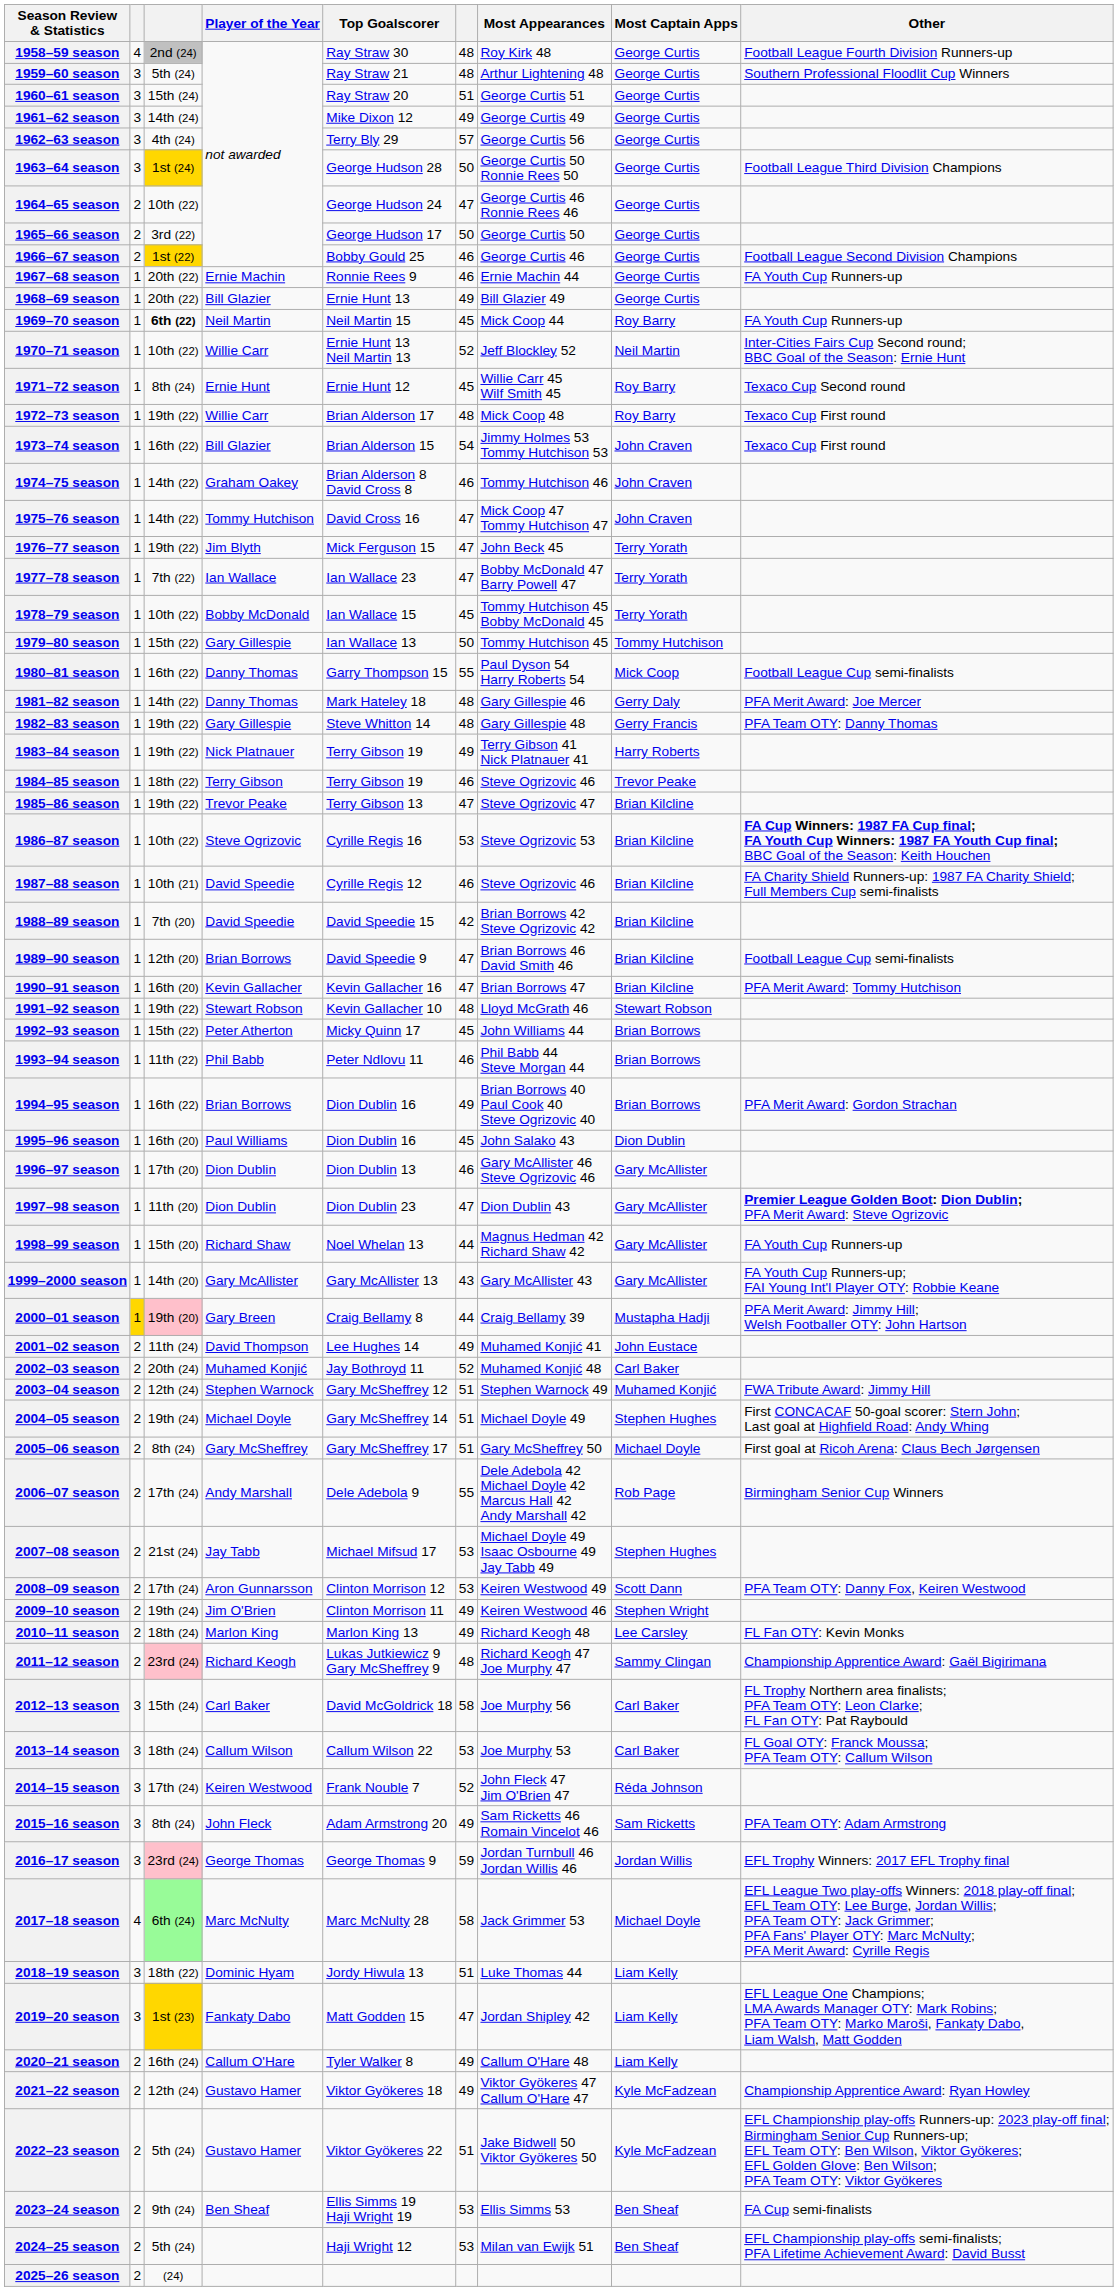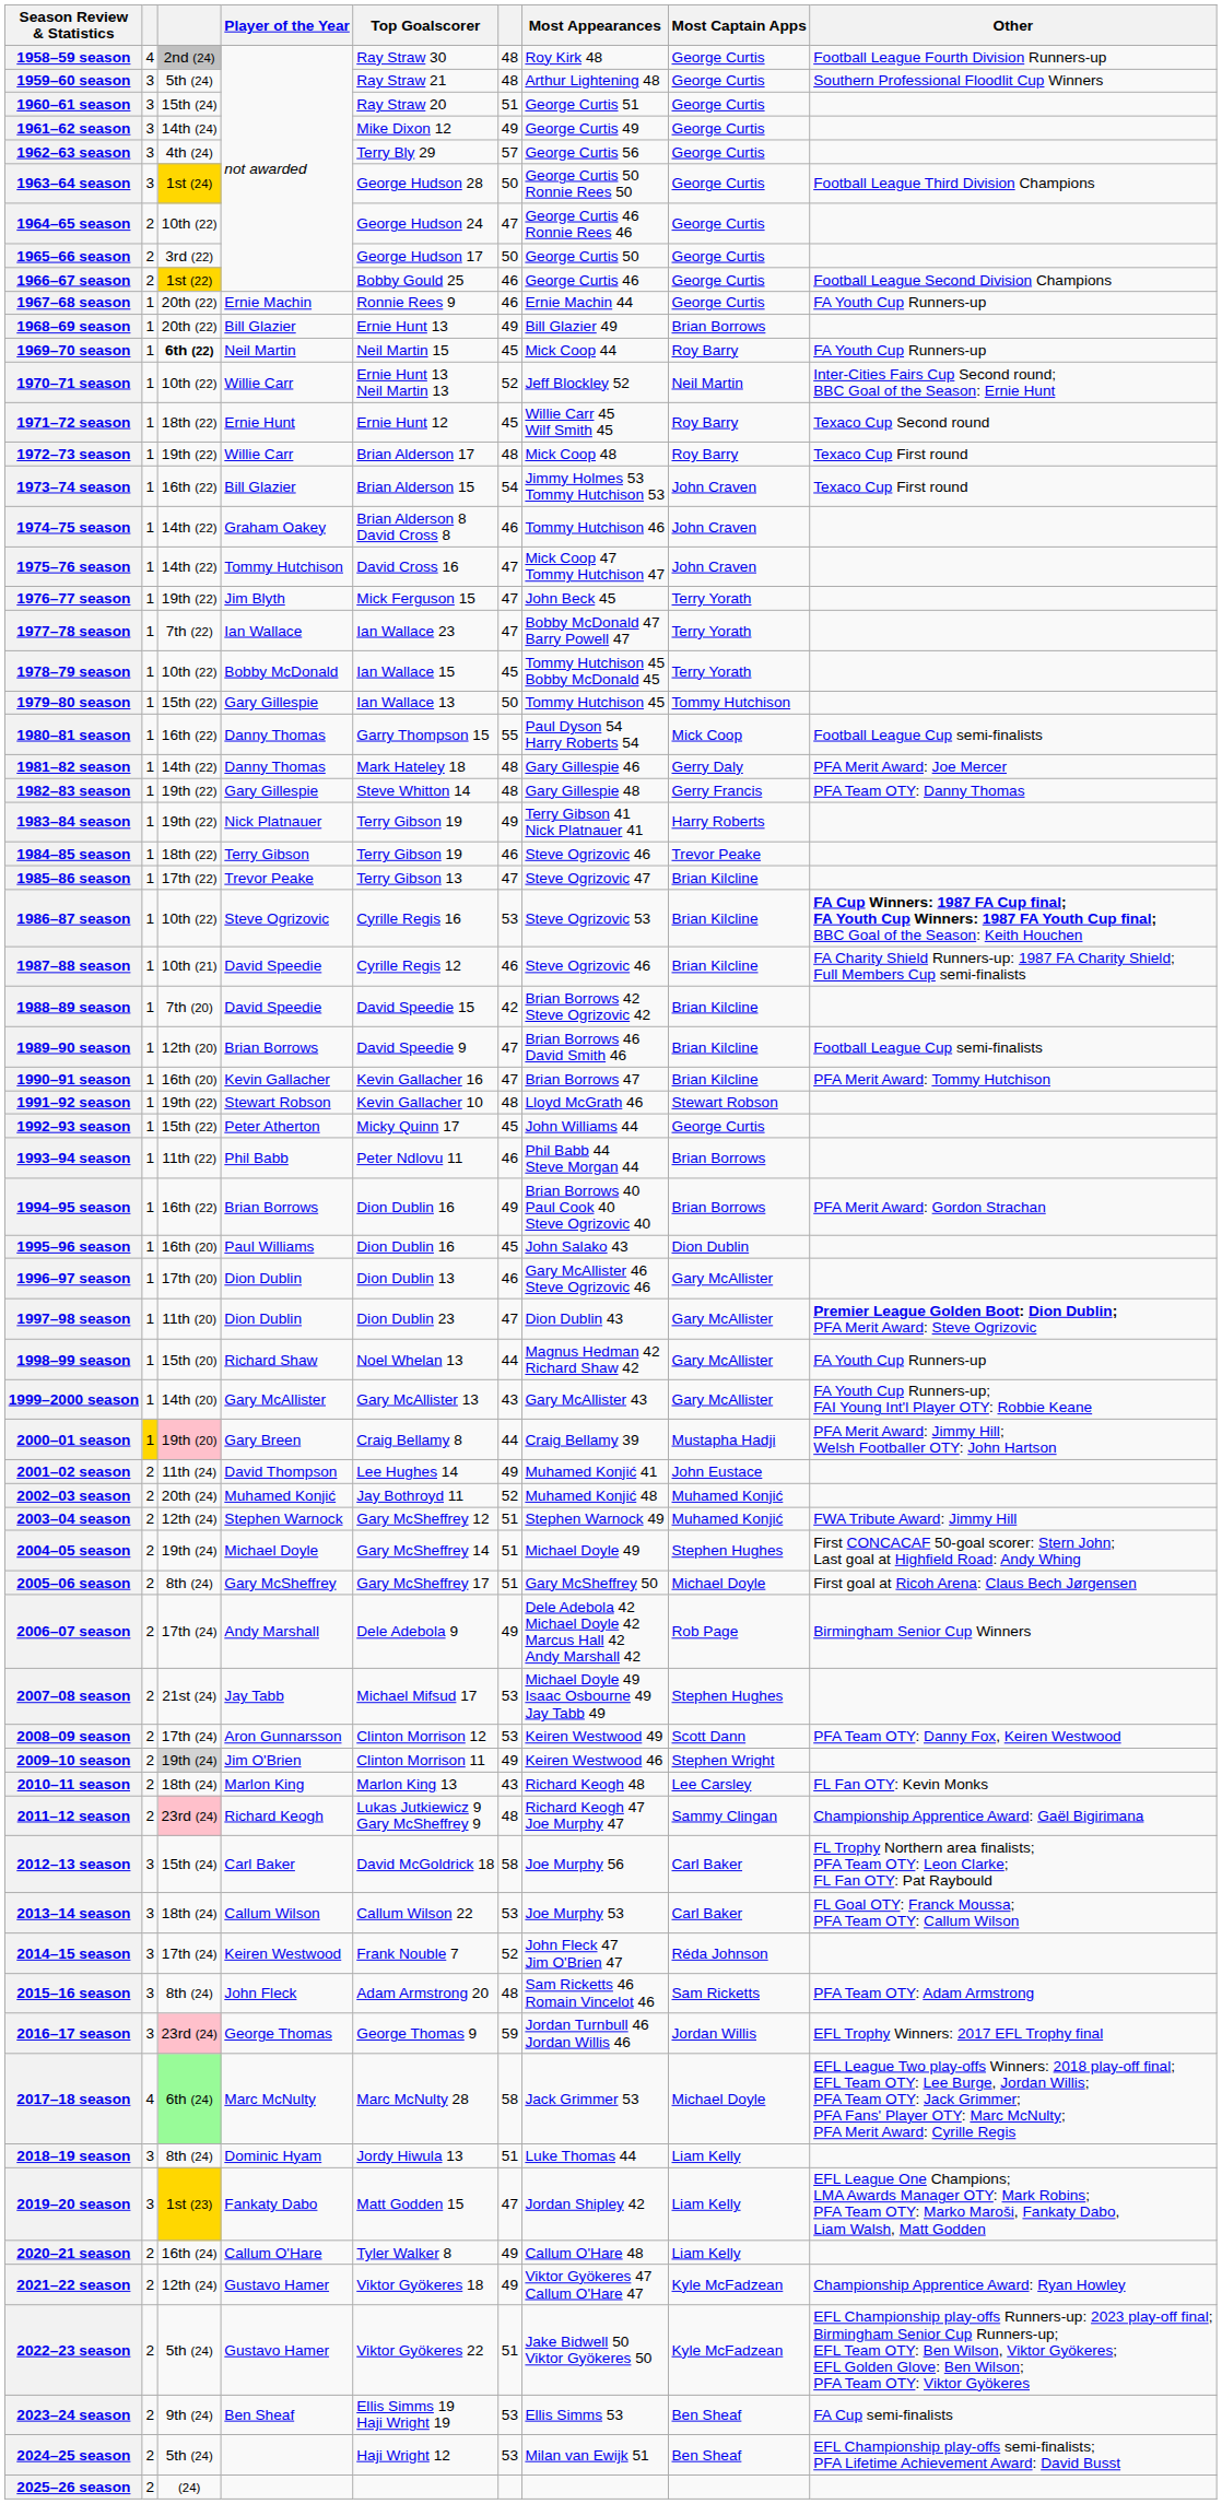1968–69 season | Most Captain Apps: George Curtis -> Brian Borrows
1971–72 season | column 3: 8th (24) -> 18th (22)
1985–86 season | column 3: 19th (22) -> 17th (22)
1992–93 season | Most Captain Apps: Brian Borrows -> George Curtis
2002–03 season | Most Captain Apps: Carl Baker -> Muhamed Konjić
2006–07 season | column 6: 55 -> 49
2009–10 season | column 3: no background -> lightgrey background
2010–11 season | column 6: 49 -> 43
2015–16 season | column 6: 49 -> 48
2018–19 season | column 3: 18th (22) -> 8th (24)
